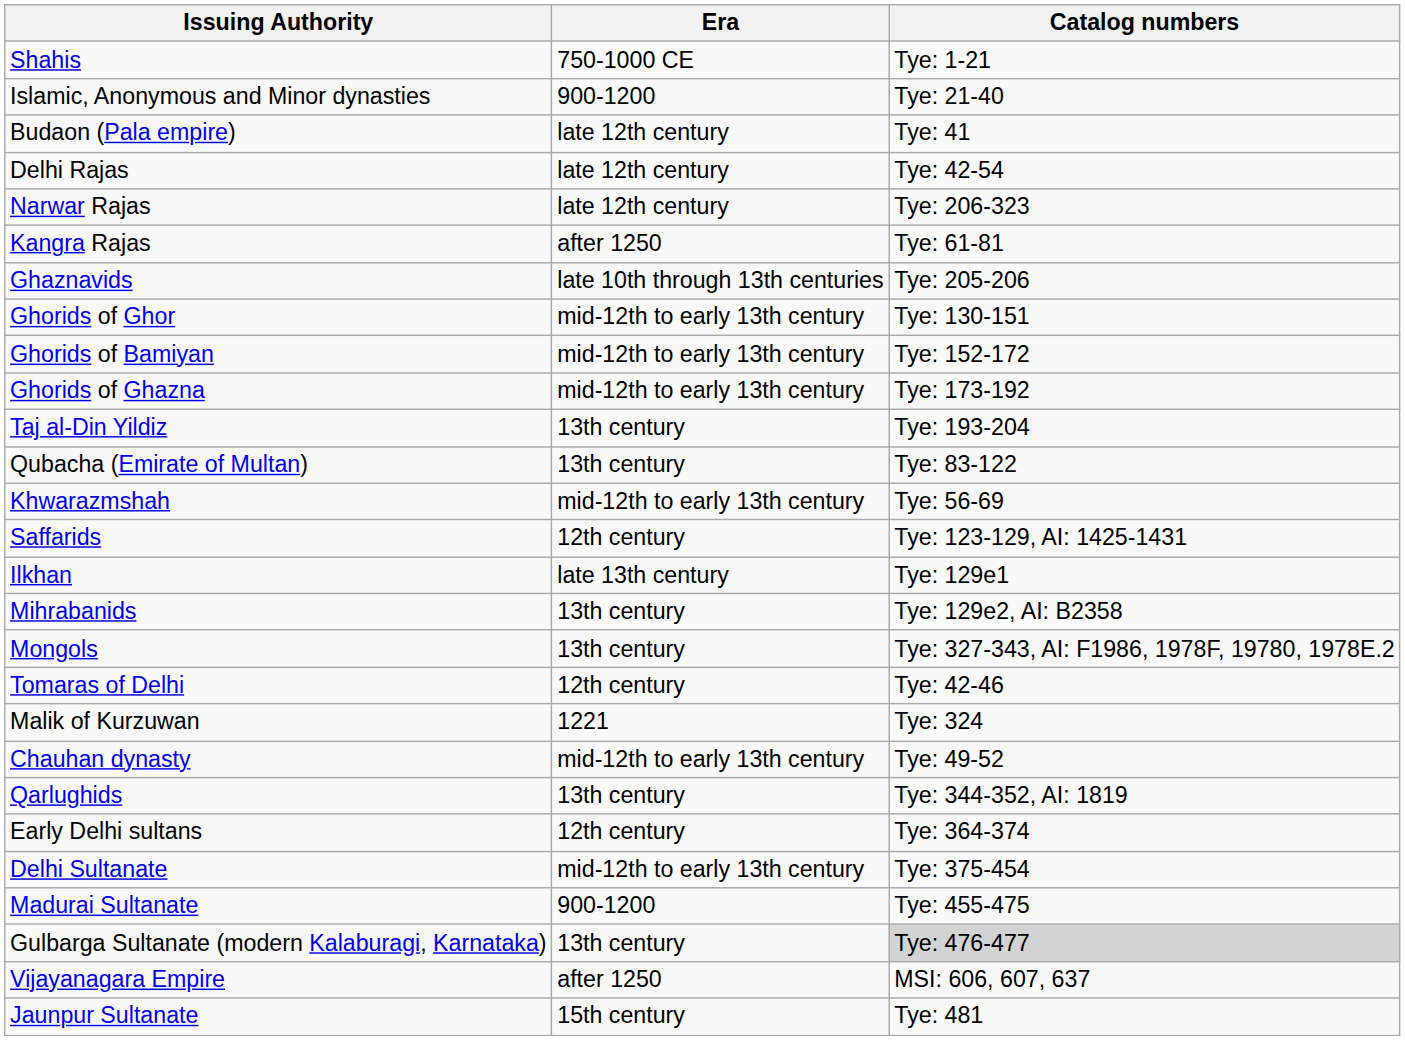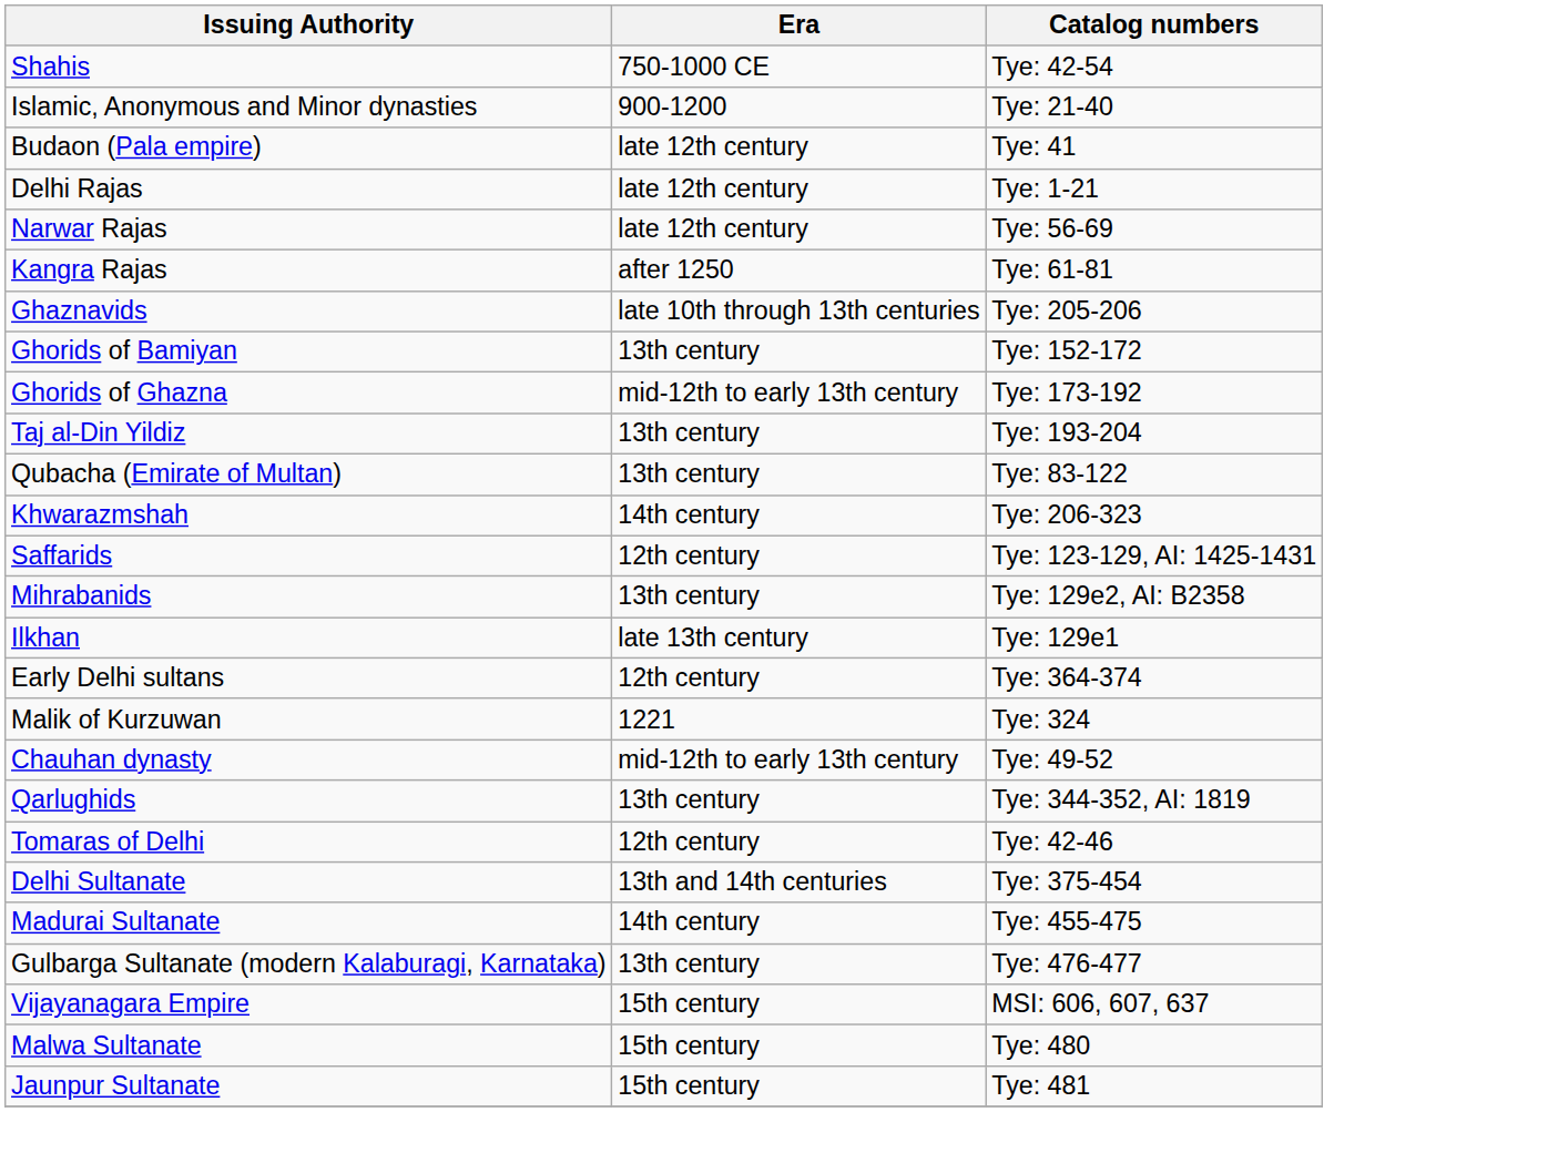Shahis | Catalog numbers: Tye: 1-21 -> Tye: 42-54
Delhi Rajas | Catalog numbers: Tye: 42-54 -> Tye: 1-21
Narwar Rajas | Catalog numbers: Tye: 206-323 -> Tye: 56-69
- row: Ghorids of Ghor | mid-12th to early 13th century | Tye: 130-151
Ghorids of Bamiyan | Era: mid-12th to early 13th century -> 13th century
Khwarazmshah | Era: mid-12th to early 13th century -> 14th century
Khwarazmshah | Catalog numbers: Tye: 56-69 -> Tye: 206-323
rows swapped: Ilkhan <-> Mihrabanids
- row: Mongols | 13th century | Tye: 327-343, AI: F1986, 1978F, 19780, 1978E.2
rows swapped: Tomaras of Delhi <-> Early Delhi sultans
Delhi Sultanate | Era: mid-12th to early 13th century -> 13th and 14th centuries
Madurai Sultanate | Era: 900-1200 -> 14th century
Gulbarga Sultanate (modern Kalaburagi, Karnataka) | Catalog numbers: lightgrey background -> no background
Vijayanagara Empire | Era: after 1250 -> 15th century
+ row: Malwa Sultanate | 15th century | Tye: 480
